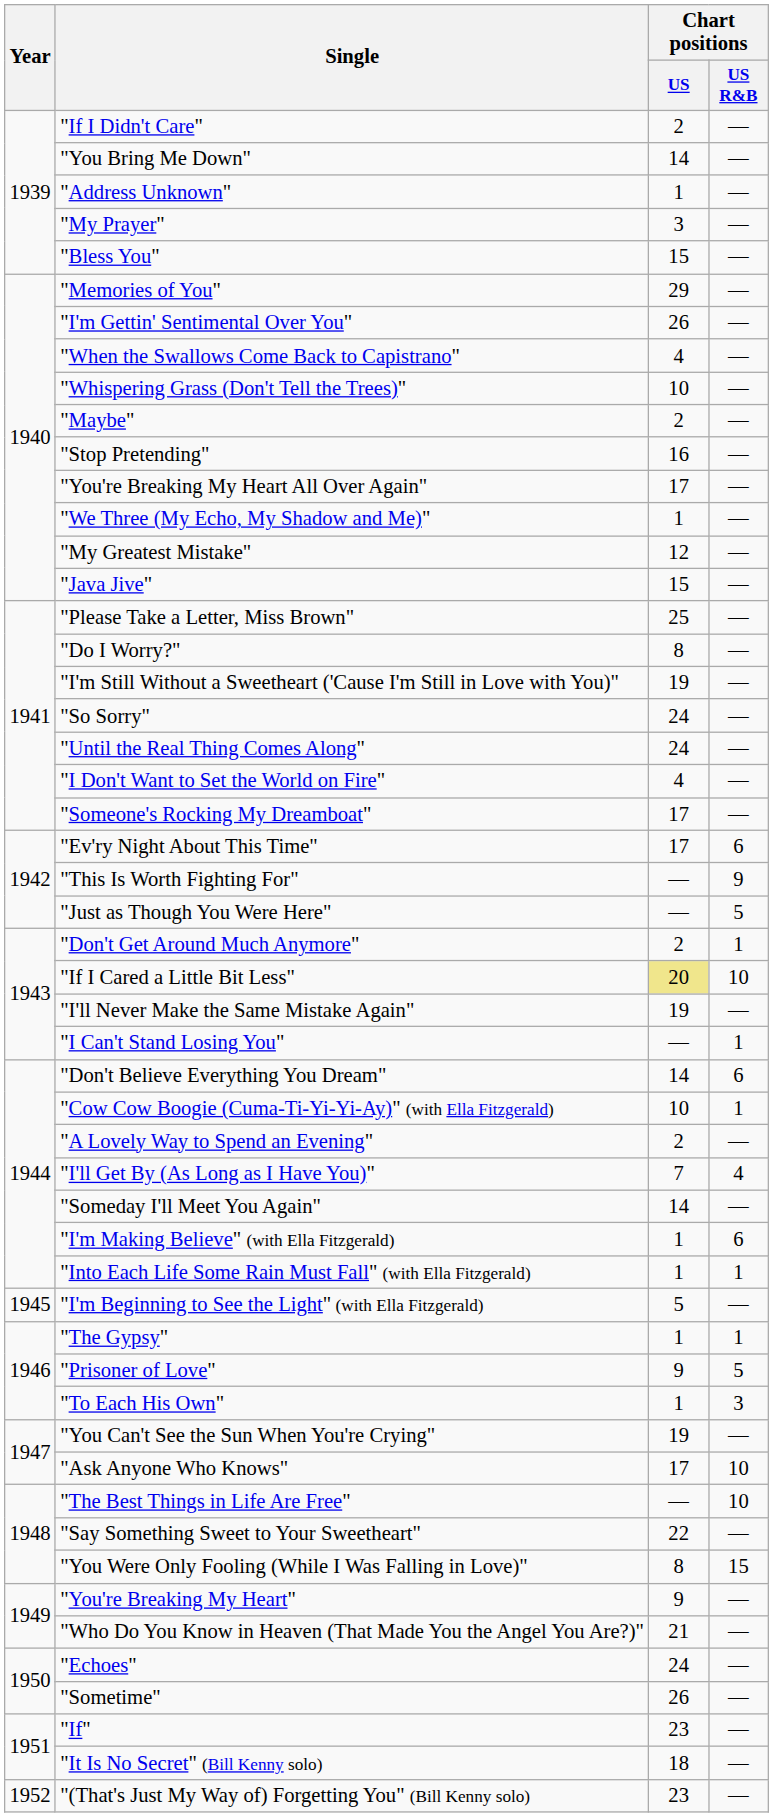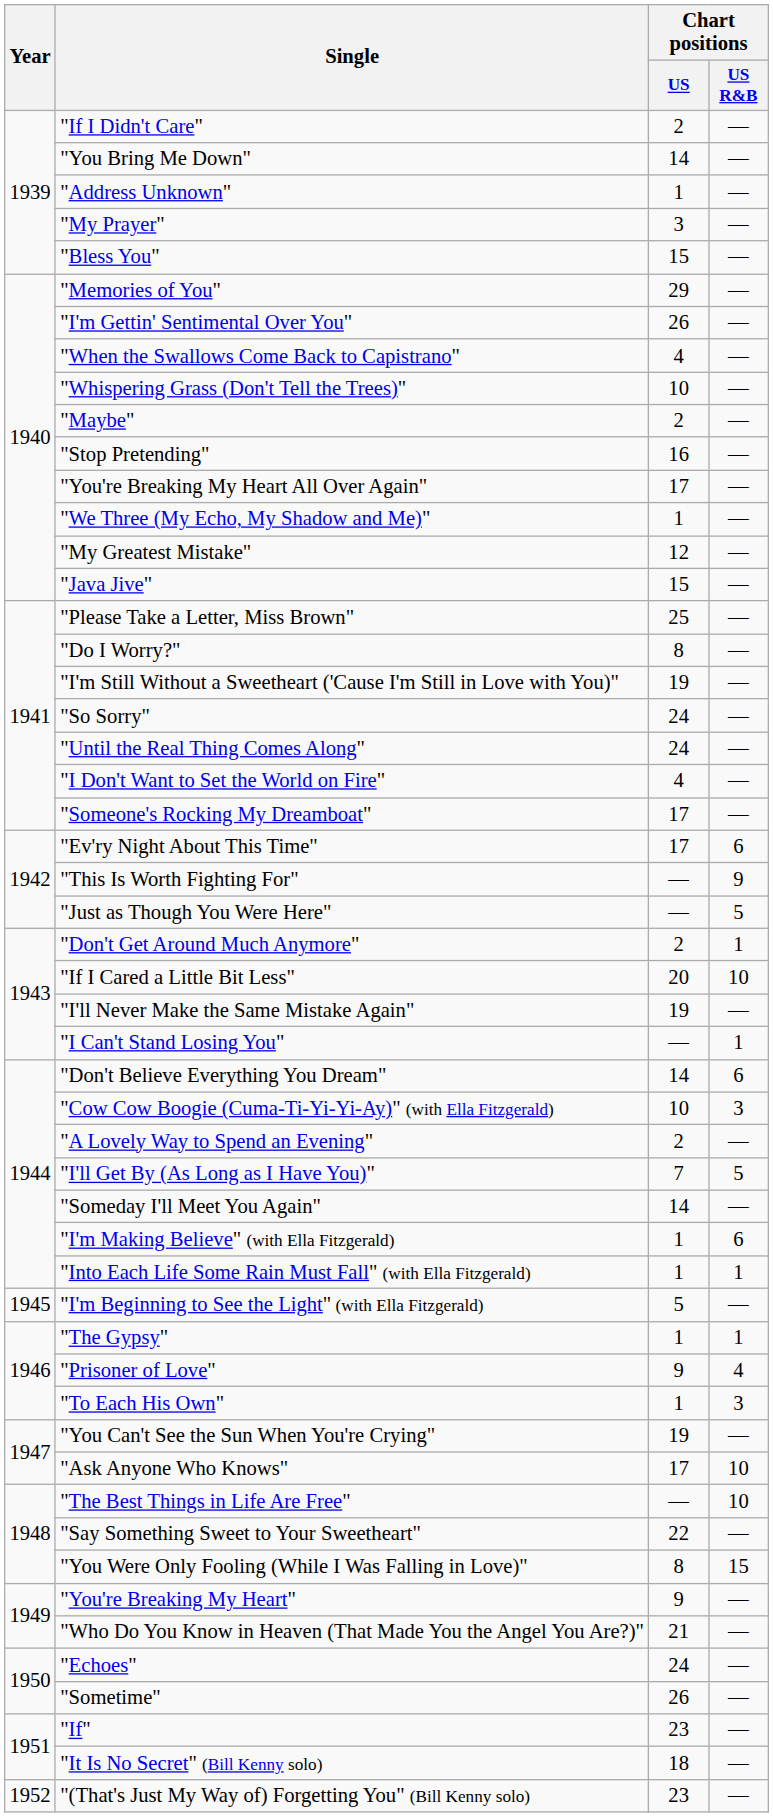"If I Cared a Little Bit Less" | Chart positions / US: khaki background -> no background
"Cow Cow Boogie (Cuma-Ti-Yi-Yi-Ay)" (with Ella Fitzgerald) | Chart positions / US R&B: 1 -> 3
"I'll Get By (As Long as I Have You)" | Chart positions / US R&B: 4 -> 5
"Prisoner of Love" | Chart positions / US R&B: 5 -> 4
